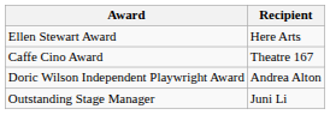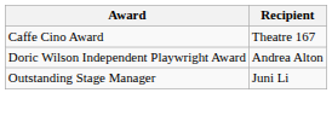- row: Ellen Stewart Award | Here Arts
